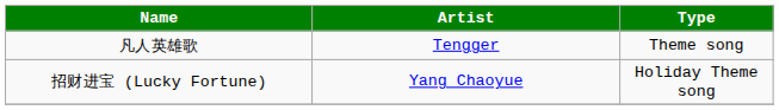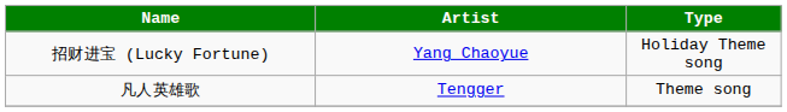rows swapped: 凡人英雄歌 <-> 招财进宝 (Lucky Fortune)
